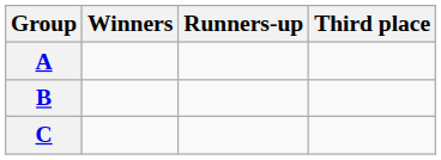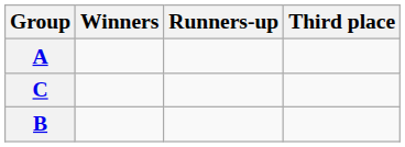rows swapped: B <-> C
